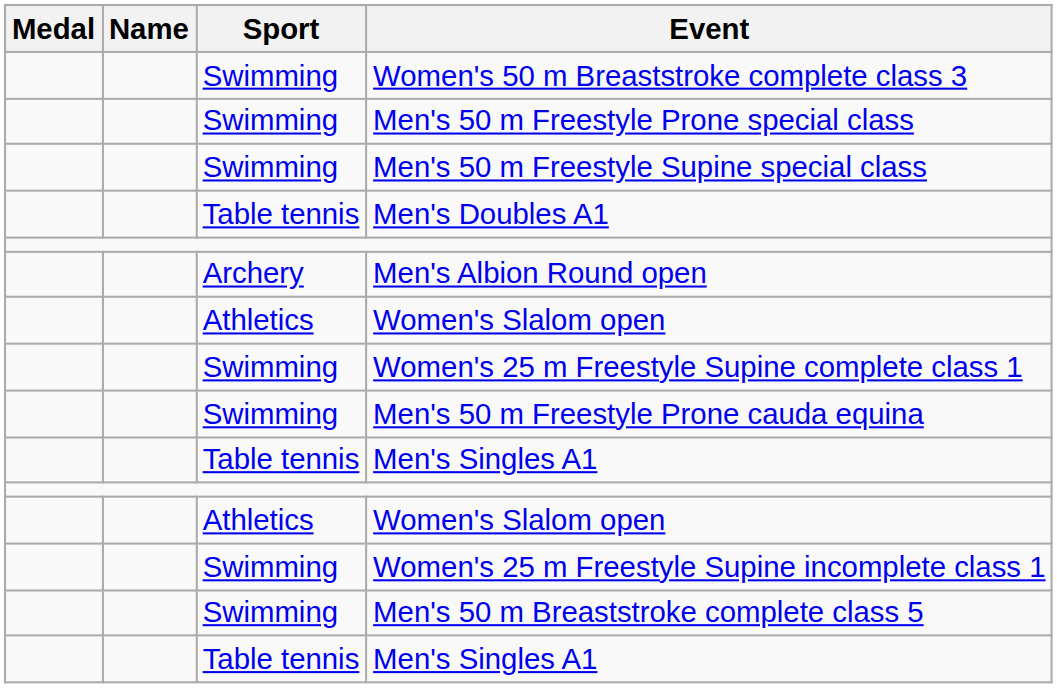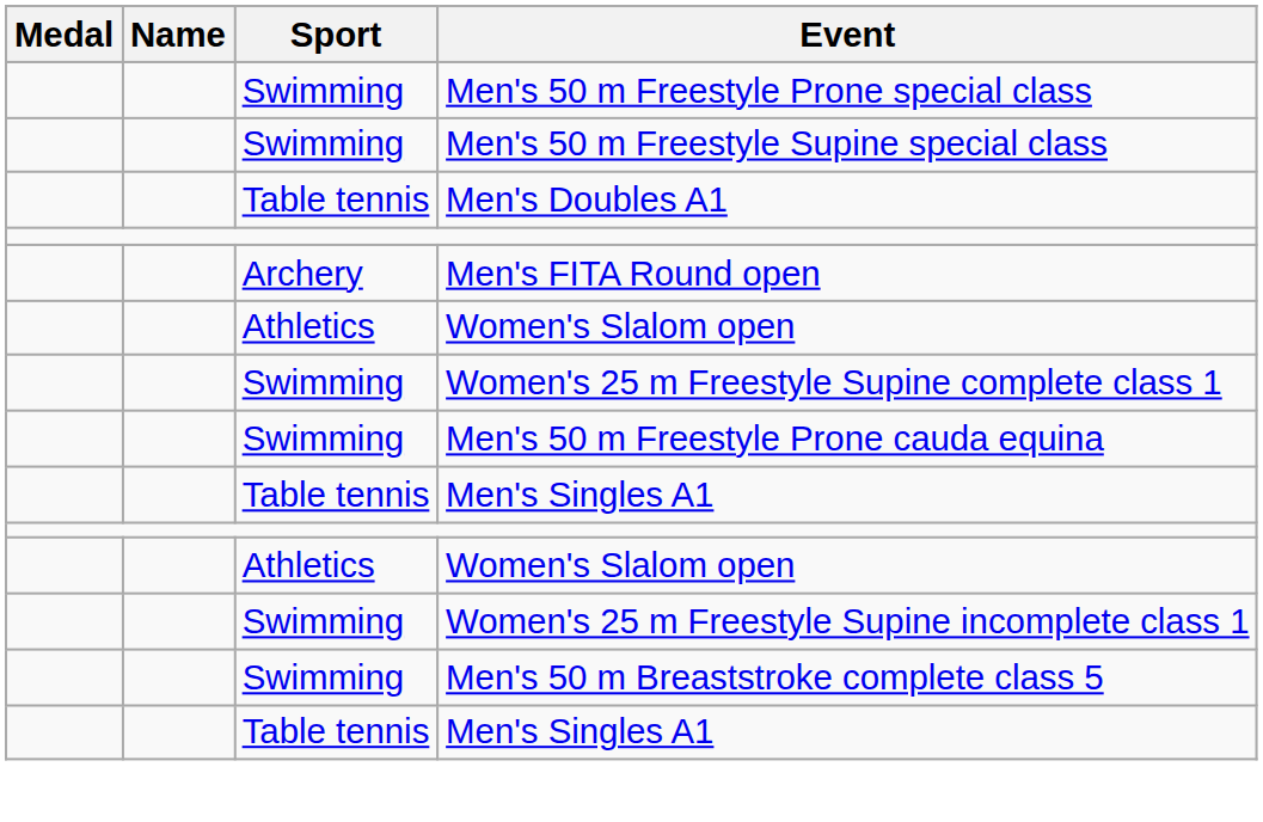- row: Swimming | Women's 50 m Breaststroke complete class 3
- row: Archery | Men's Albion Round open
+ row: Archery | Men's FITA Round open
